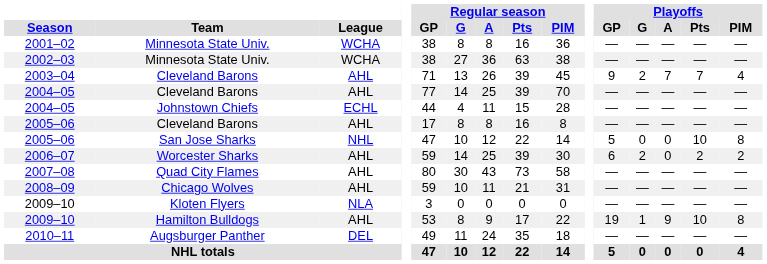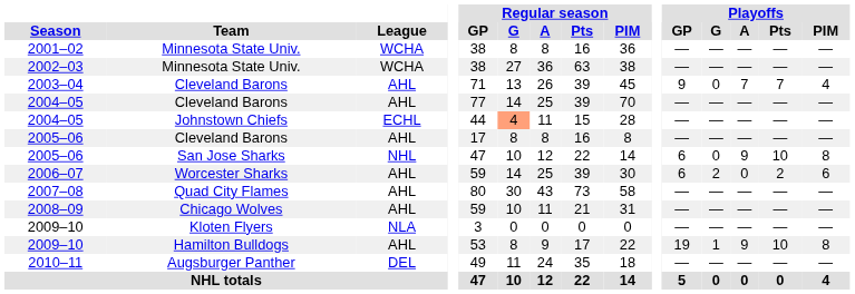2003–04 | Playoffs / G: 2 -> 0
2004–05 / Johnstown Chiefs | Regular season / G: no background -> lightsalmon background
2005–06 / San Jose Sharks | Playoffs / GP: 5 -> 6
2005–06 / San Jose Sharks | Playoffs / A: 0 -> 9
2006–07 | Playoffs / PIM: 2 -> 6
